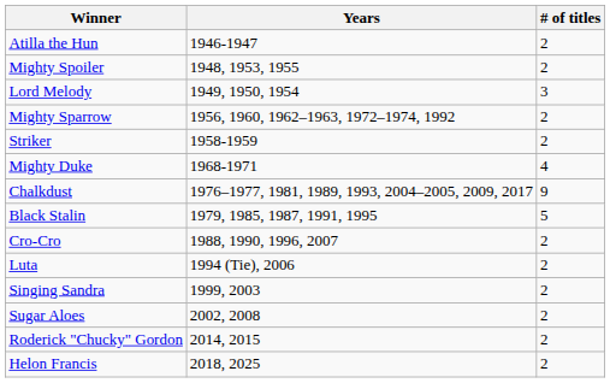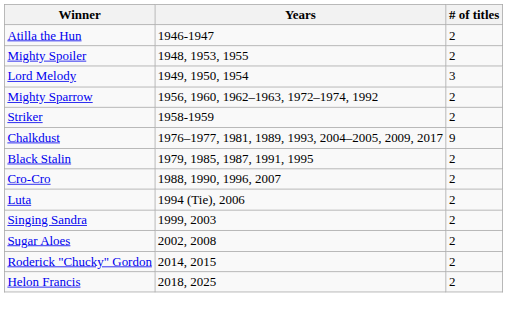- row: Mighty Duke | 1968-1971 | 4
Black Stalin | # of titles: 5 -> 2
